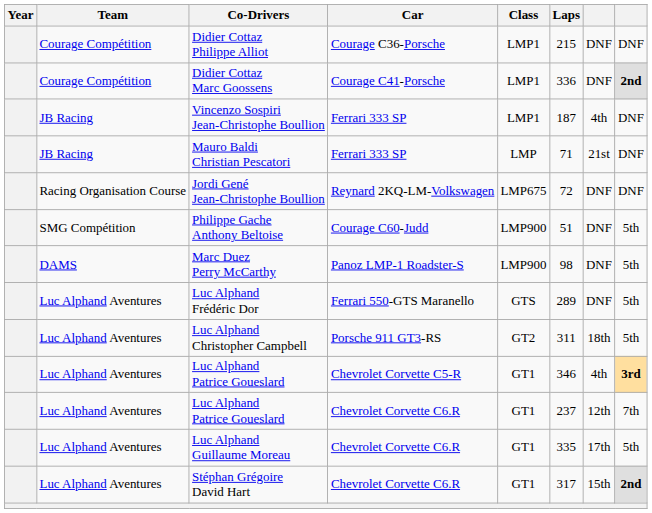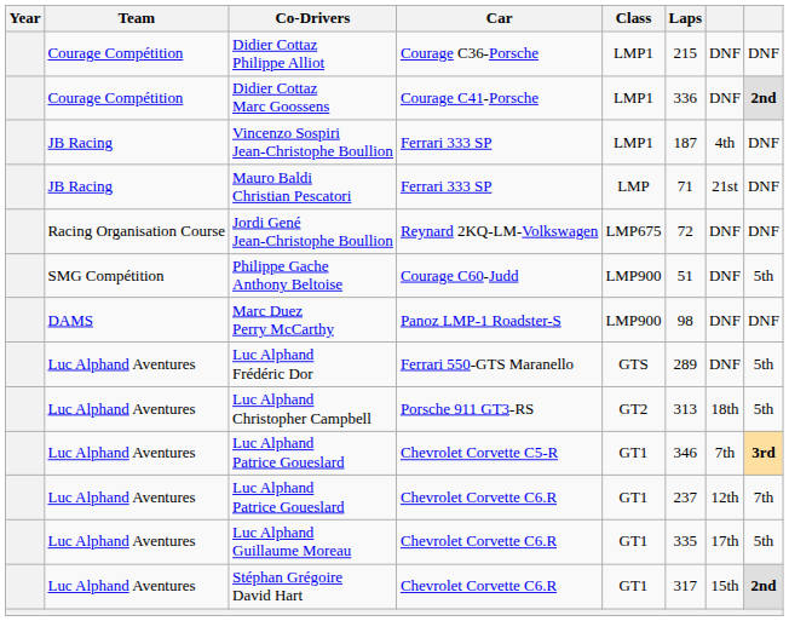Marc Duez Perry McCarthy | column 8: 5th -> DNF
Luc Alphand Christopher Campbell | Laps: 311 -> 313
Luc Alphand Patrice Goueslard / Chevrolet Corvette C5-R | column 7: 4th -> 7th
